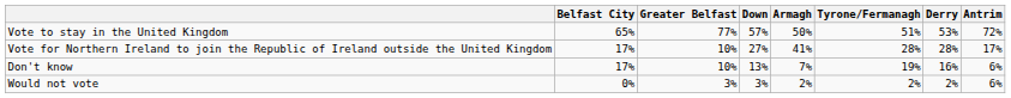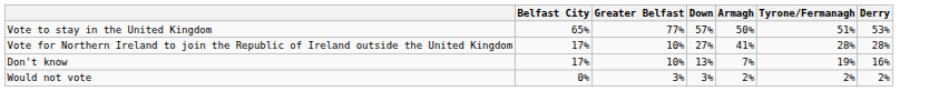- column: Antrim | 72% | 17% | 6% | 6%
